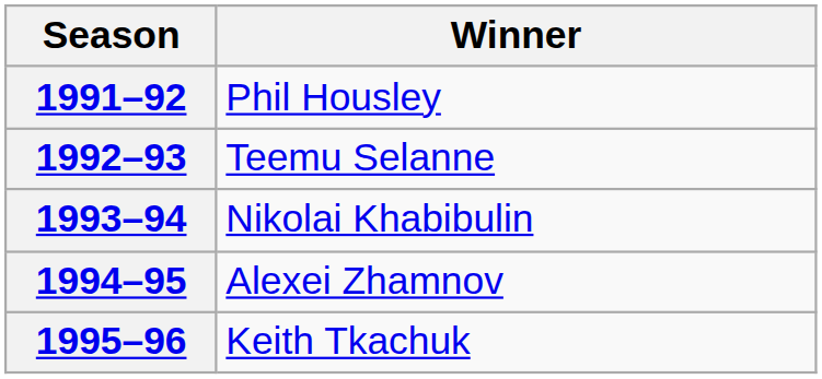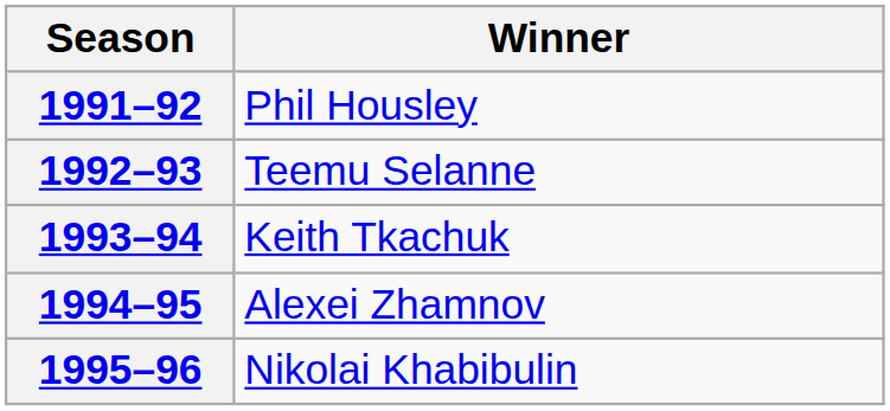1993–94 | Winner: Nikolai Khabibulin -> Keith Tkachuk
1995–96 | Winner: Keith Tkachuk -> Nikolai Khabibulin
